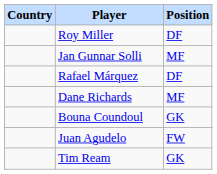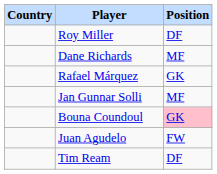rows swapped: Dane Richards <-> Jan Gunnar Solli
Rafael Márquez | Position: DF -> GK
Bouna Coundoul | Position: no background -> pink background
Tim Ream | Position: GK -> DF
